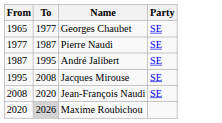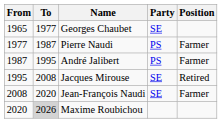+ column: Position | Farmer | Farmer | Retired | Farmer
Pierre Naudi | Party: SE -> PS
André Jalibert | Party: SE -> PS
